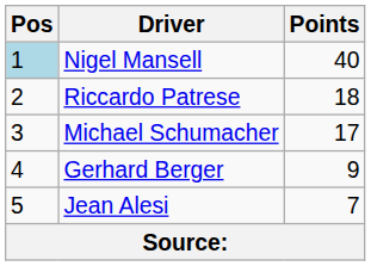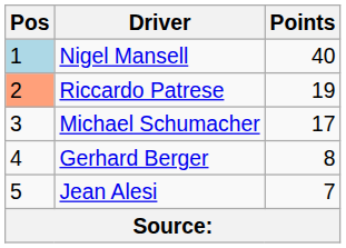Riccardo Patrese | Pos: no background -> lightsalmon background
Riccardo Patrese | Points: 18 -> 19
Gerhard Berger | Points: 9 -> 8
